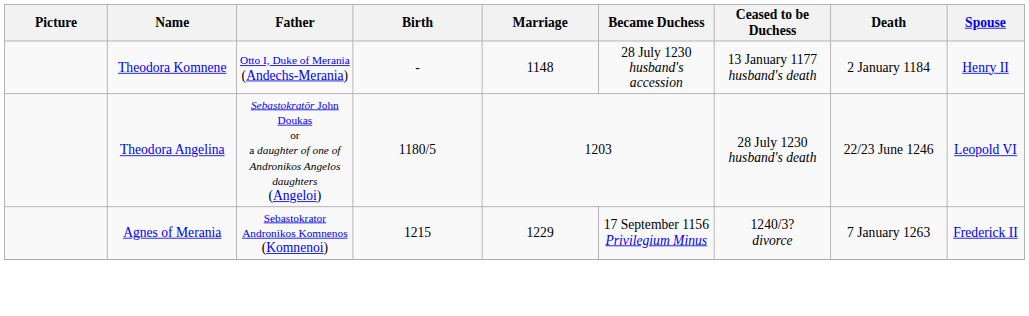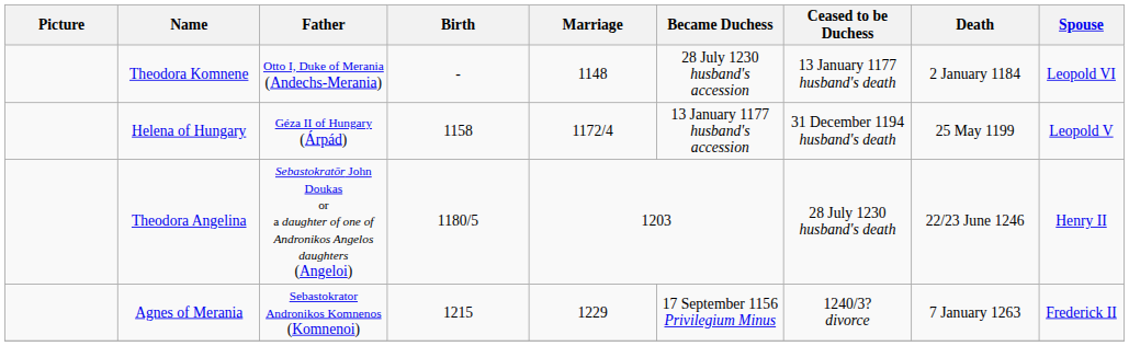Theodora Komnene | Spouse: Henry II -> Leopold VI
+ row: Helena of Hungary | Géza II of Hungary (Árpád) | 1158 | 1172/4 | 13 January 1177 husband's accession | 31 December 1194 husband's death | 25 May 1199 | Leopold V
Theodora Angelina | Spouse: Leopold VI -> Henry II
